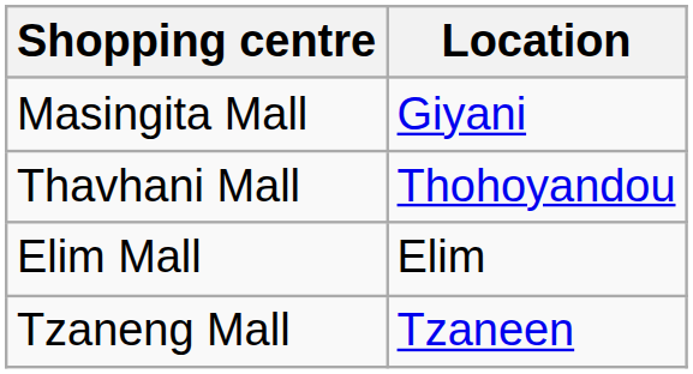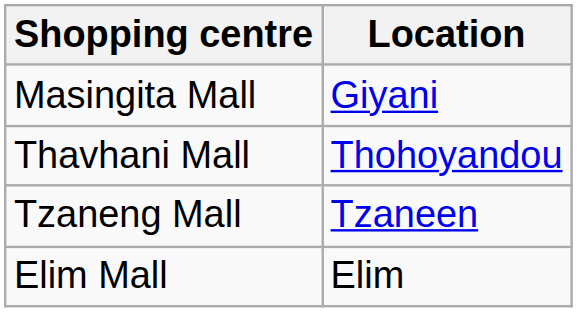rows swapped: Tzaneng Mall <-> Elim Mall
